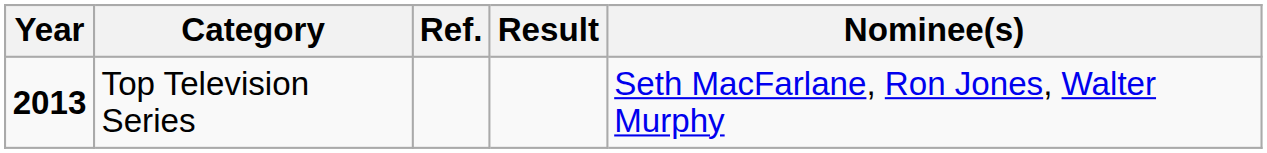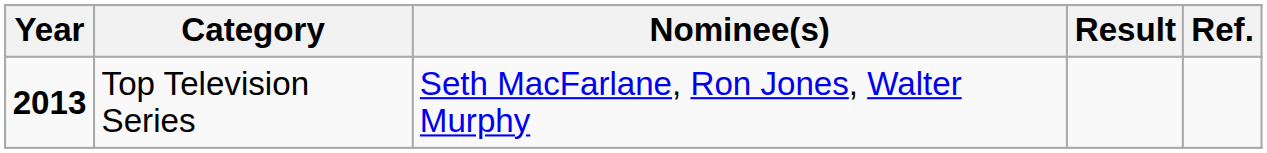columns swapped: Nominee(s) <-> Ref.
